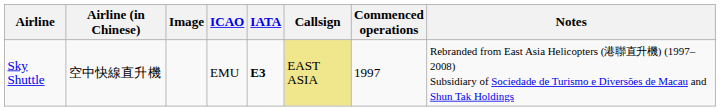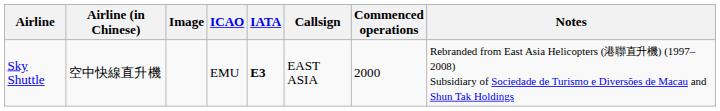Sky Shuttle | Callsign: khaki background -> no background
Sky Shuttle | Commenced operations: 1997 -> 2000
